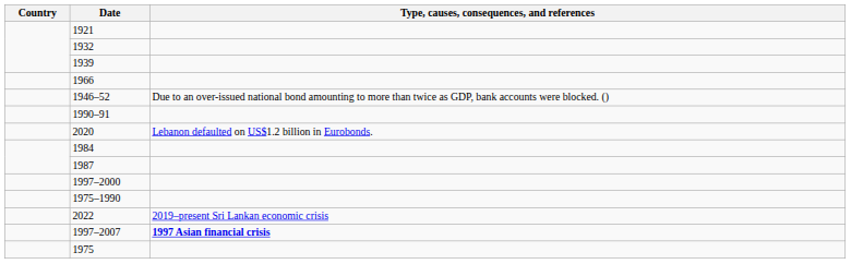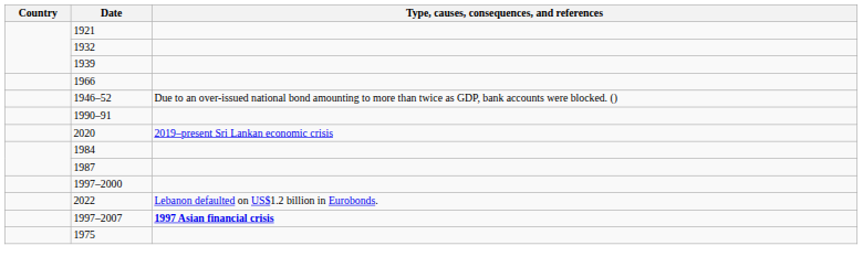2020 | Type, causes, consequences, and references: Lebanon defaulted on US$1.2 billion in Eurobonds. -> 2019–present Sri Lankan economic crisis
- row: 1975–1990
2022 | Type, causes, consequences, and references: 2019–present Sri Lankan economic crisis -> Lebanon defaulted on US$1.2 billion in Eurobonds.
